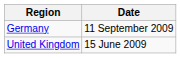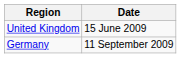rows swapped: United Kingdom <-> Germany
